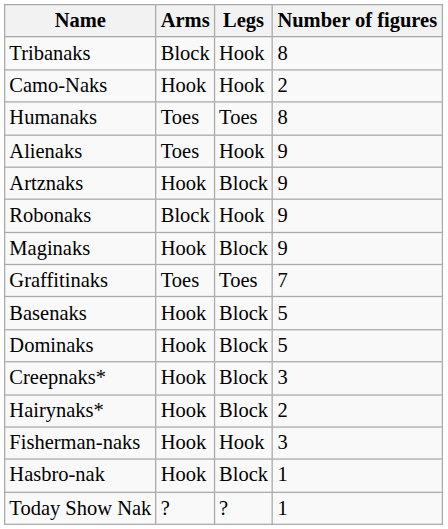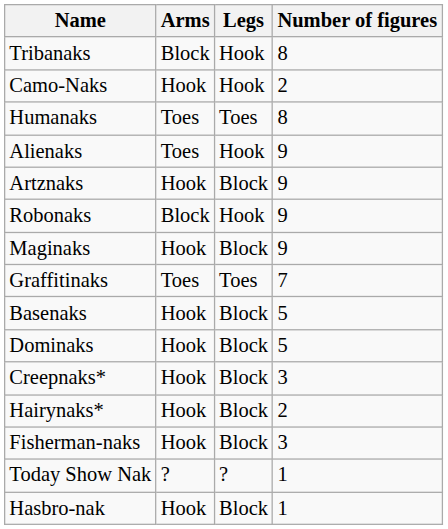Fisherman-naks | Legs: Hook -> Block
rows swapped: Hasbro-nak <-> Today Show Nak
